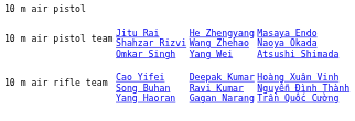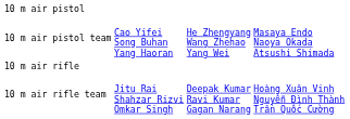10 m air pistol team | column 2: Jitu Rai Shahzar Rizvi Omkar Singh -> Cao Yifei Song Buhan Yang Haoran
+ row: 10 m air rifle
10 m air rifle team | column 2: Cao Yifei Song Buhan Yang Haoran -> Jitu Rai Shahzar Rizvi Omkar Singh
